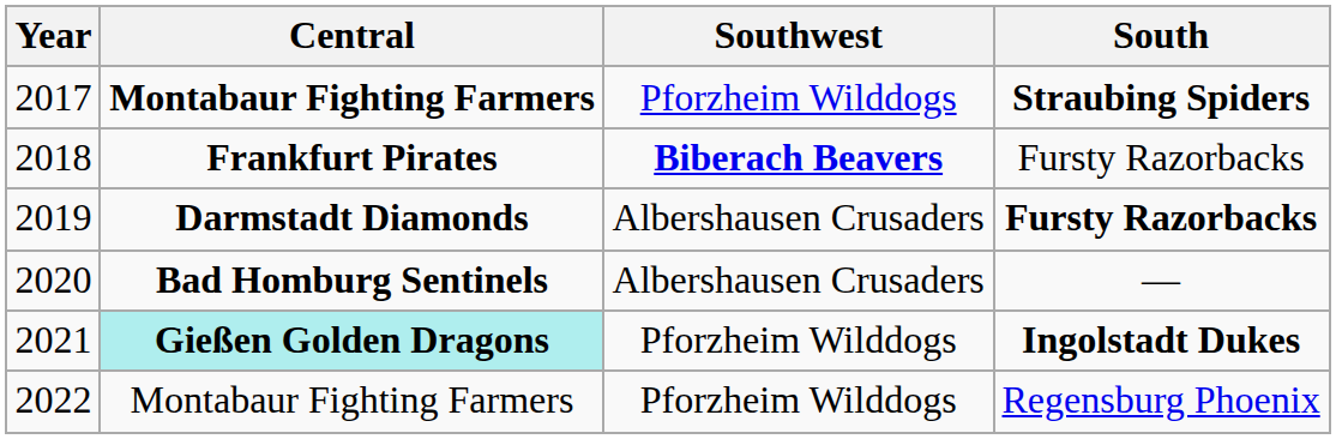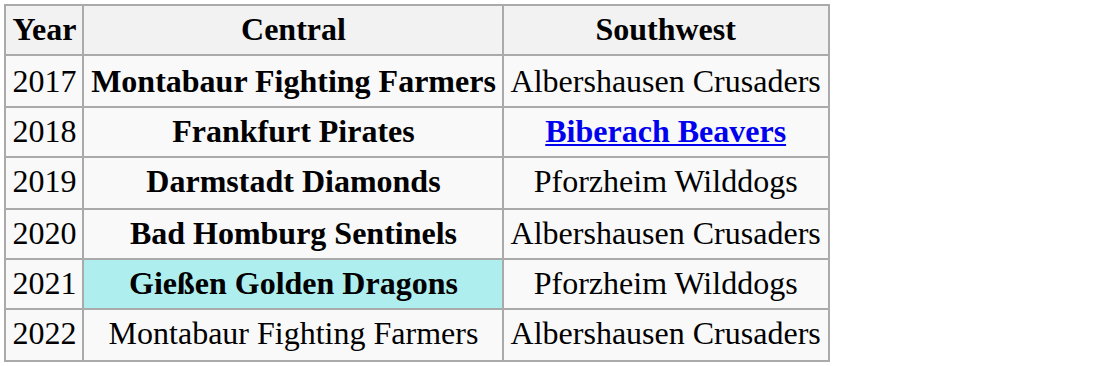- column: South | Straubing Spiders | Fursty Razorbacks | Fursty Razorbacks | — | Ingolstadt Dukes | Regensburg Phoenix
2017 | Southwest: Pforzheim Wilddogs -> Albershausen Crusaders
2019 | Southwest: Albershausen Crusaders -> Pforzheim Wilddogs
2022 | Southwest: Pforzheim Wilddogs -> Albershausen Crusaders
